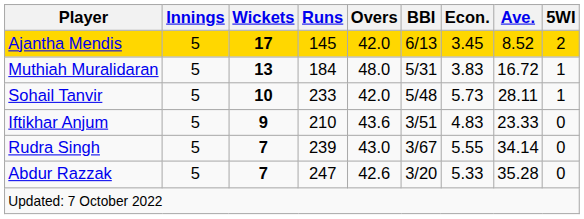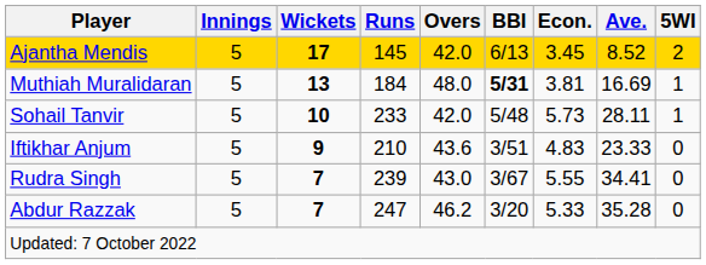Muthiah Muralidaran | BBI: normal -> bold
Muthiah Muralidaran | Econ.: 3.83 -> 3.81
Muthiah Muralidaran | Ave.: 16.72 -> 16.69
Rudra Singh | Ave.: 34.14 -> 34.41
Abdur Razzak | Overs: 42.6 -> 46.2
